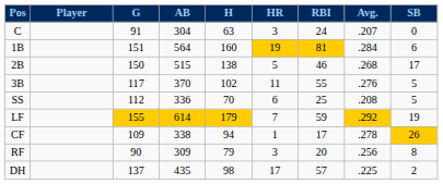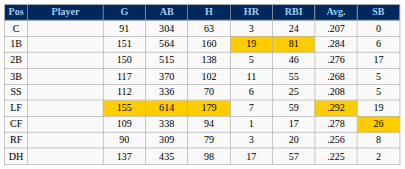2B | Avg.: .268 -> .276
3B | Avg.: .276 -> .268
